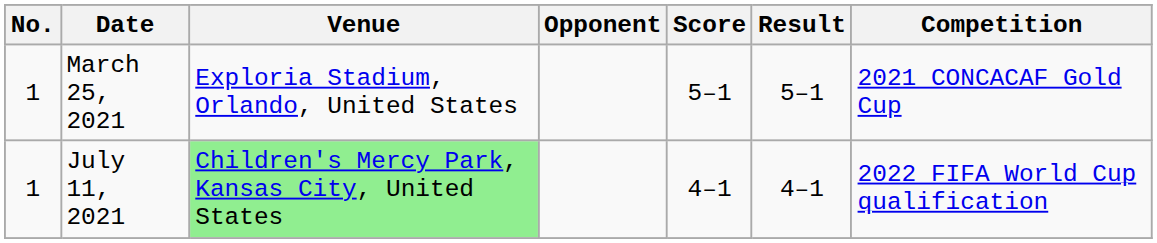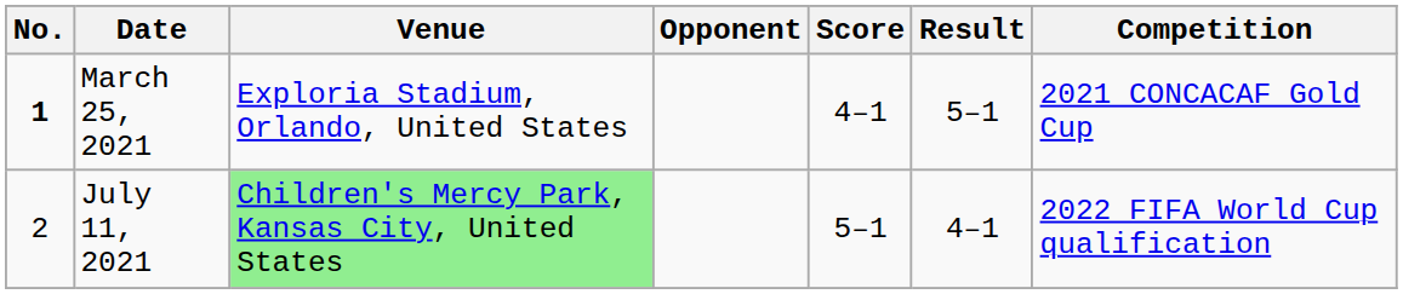March 25, 2021 | No.: normal -> bold
March 25, 2021 | Score: 5–1 -> 4–1
July 11, 2021 | No.: 1 -> 2
July 11, 2021 | Score: 4–1 -> 5–1
